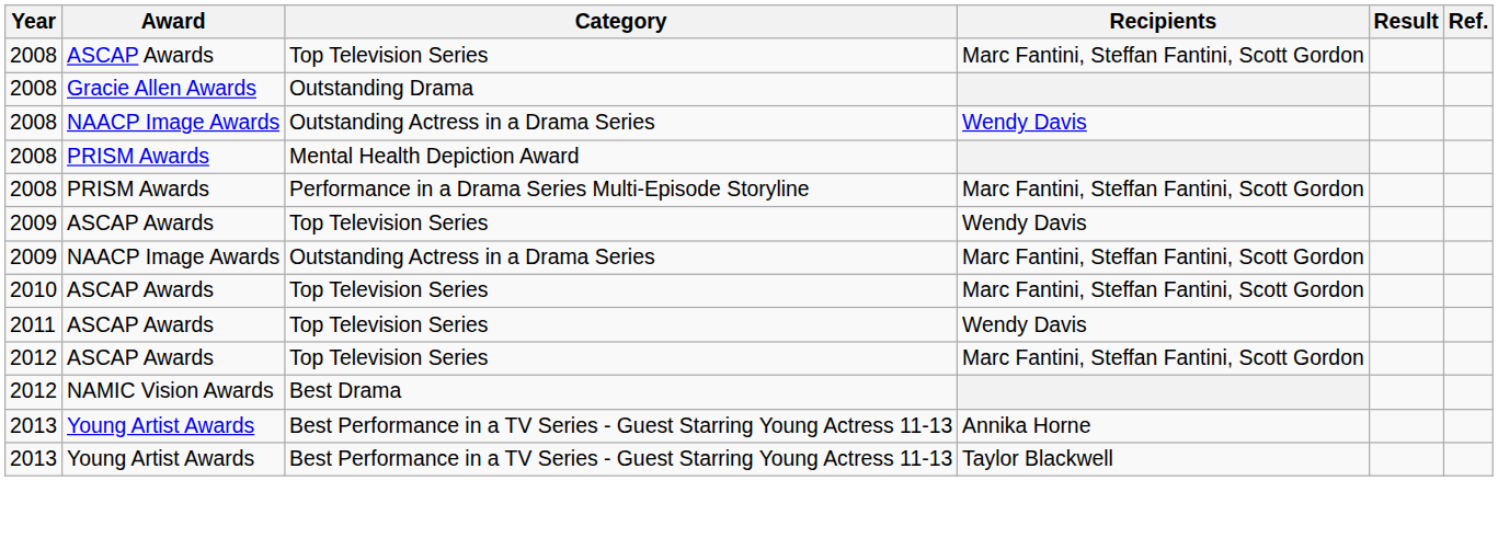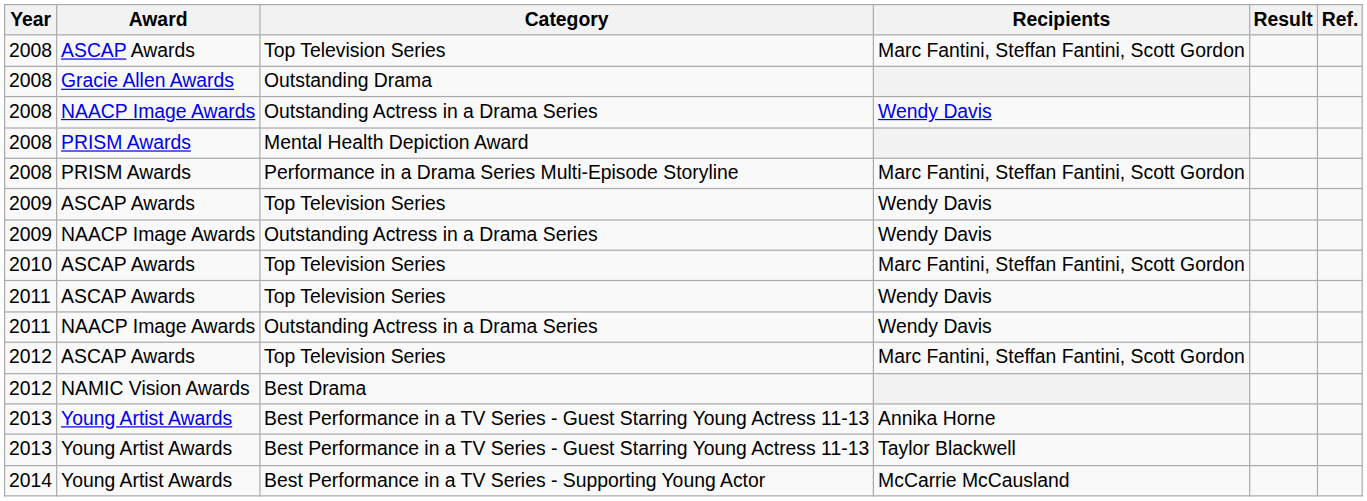2009 / Outstanding Actress in a Drama Series | Recipients: Marc Fantini, Steffan Fantini, Scott Gordon -> Wendy Davis
+ row: 2011 | NAACP Image Awards | Outstanding Actress in a Drama Series | Wendy Davis
+ row: 2014 | Young Artist Awards | Best Performance in a TV Series - Supporting Young Actor | McCarrie McCausland
